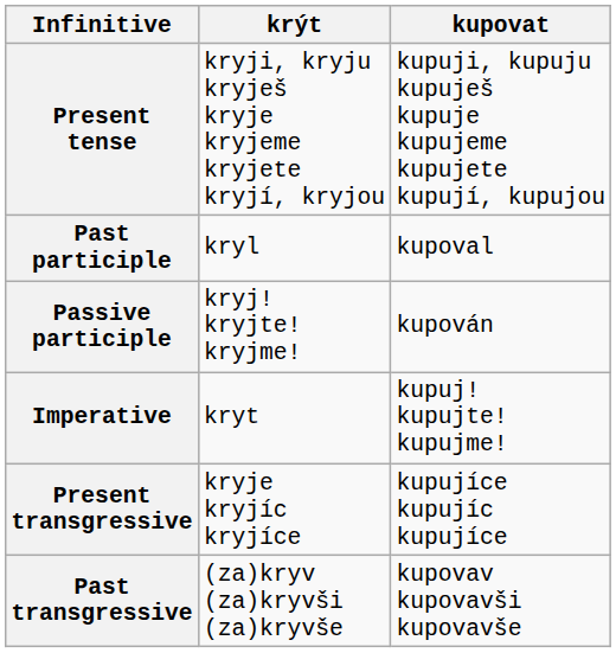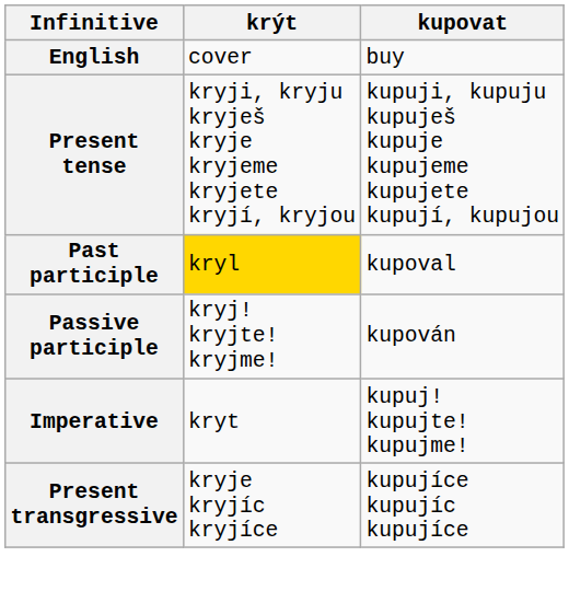+ row: English | cover | buy
Past participle | krýt: no background -> gold background
- row: Past transgressive | (za)kryv (za)kryvši (za)kryvše | kupovav kupovavši kupovavše
